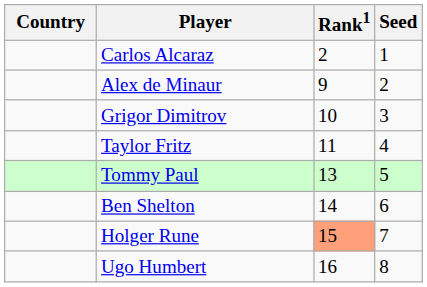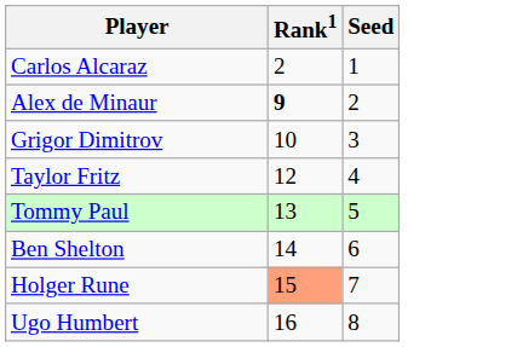- column: Country
Alex de Minaur | Rank1: normal -> bold
Taylor Fritz | Rank1: 11 -> 12
